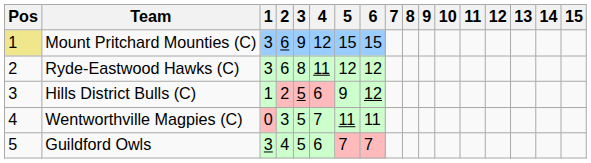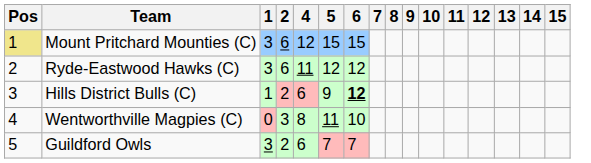- column: 3 | 9 | 8 | 5 | 5 | 5
Hills District Bulls (C) | 6: normal -> bold
Wentworthville Magpies (C) | 4: 7 -> 8
Wentworthville Magpies (C) | 6: 11 -> 10
Guildford Owls | 2: 4 -> 2
